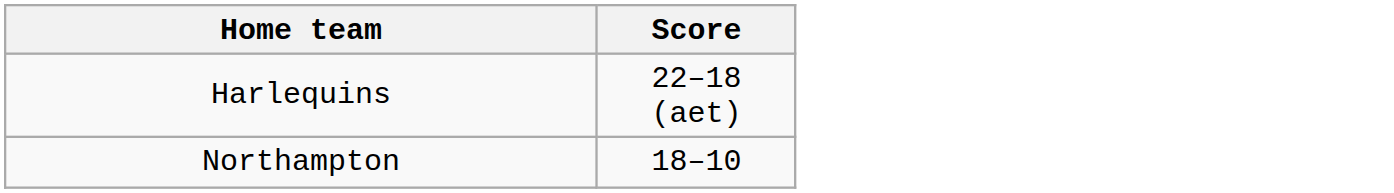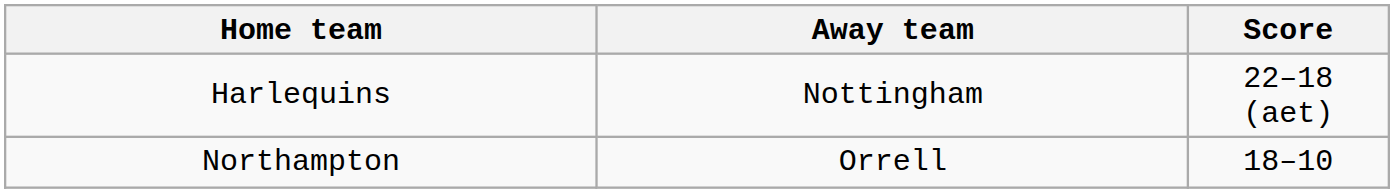+ column: Away team | Nottingham | Orrell
